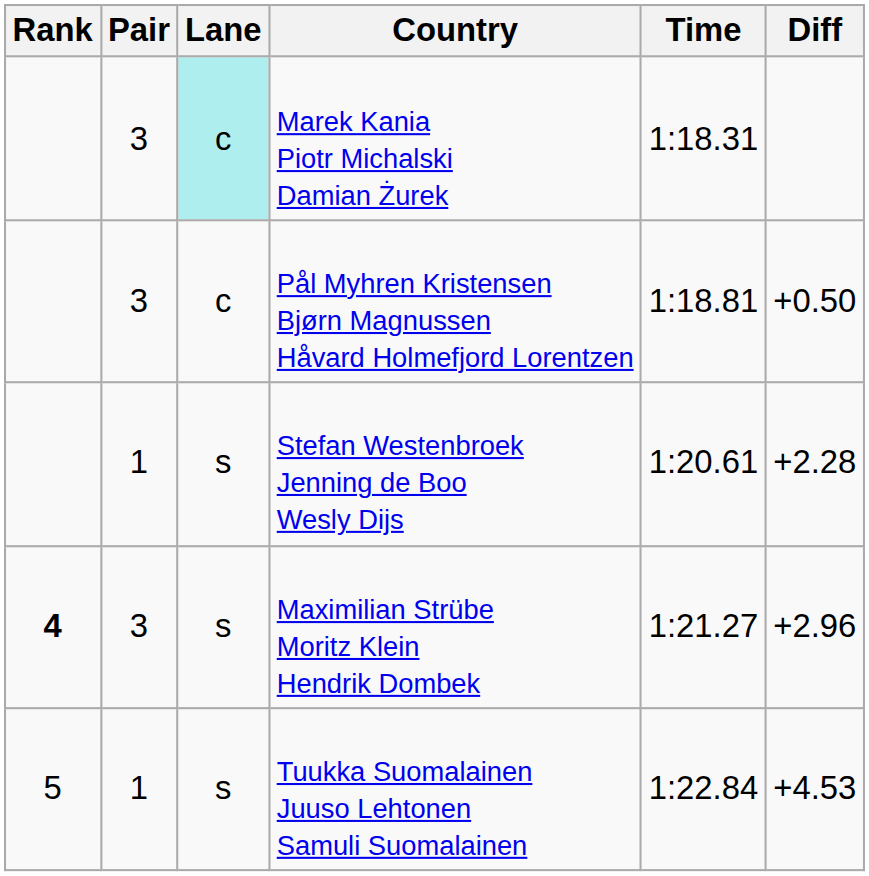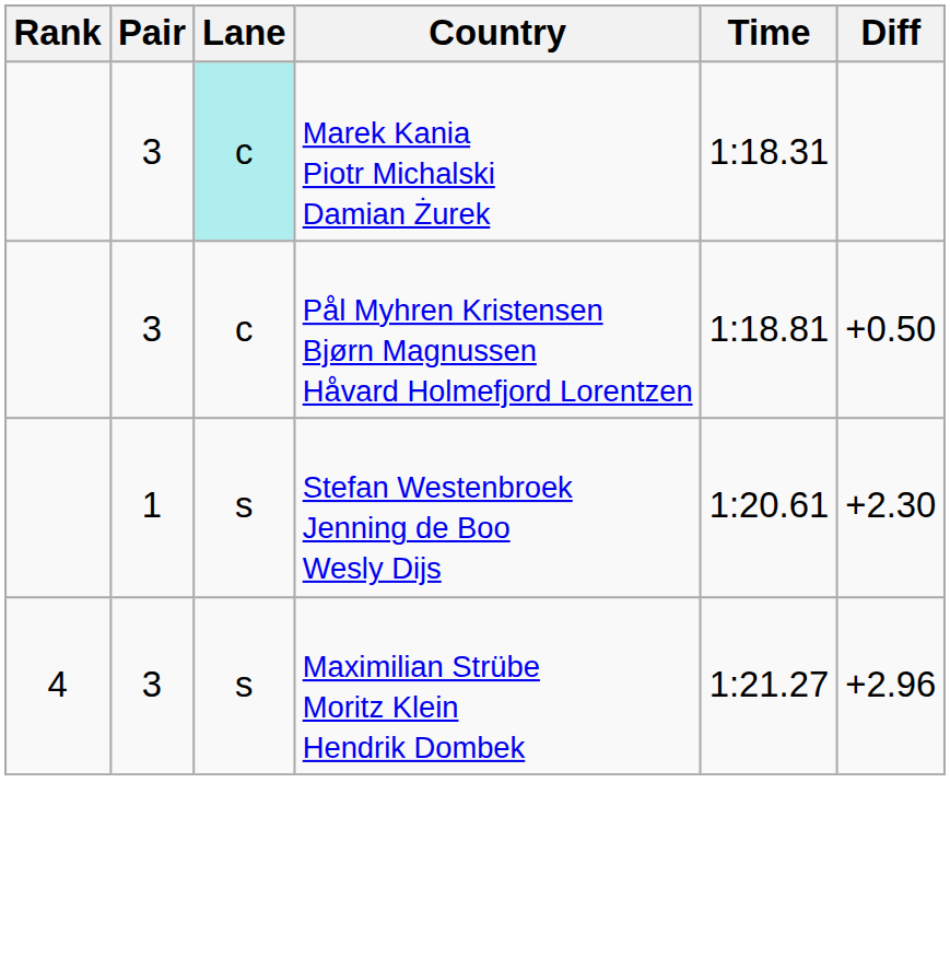Stefan Westenbroek Jenning de Boo Wesly Dijs | Diff: +2.28 -> +2.30
Maximilian Strübe Moritz Klein Hendrik Dombek | Rank: bold -> normal
- row: 5 | 1 | s | Tuukka Suomalainen Juuso Lehtonen Samuli Suomalainen | 1:22.84 | +4.53
